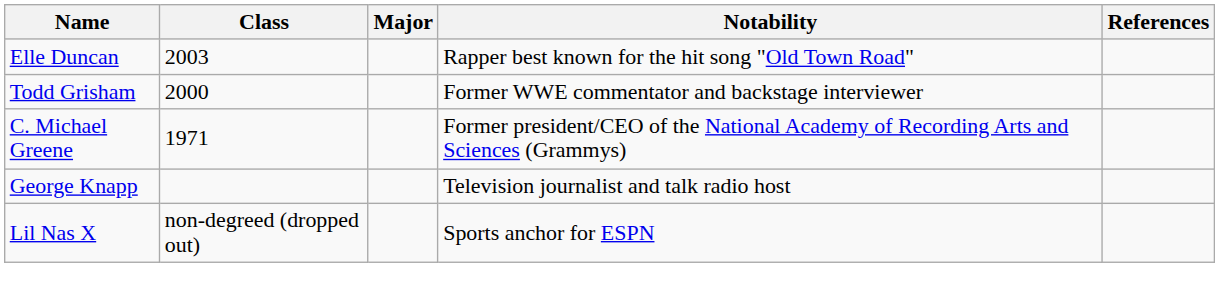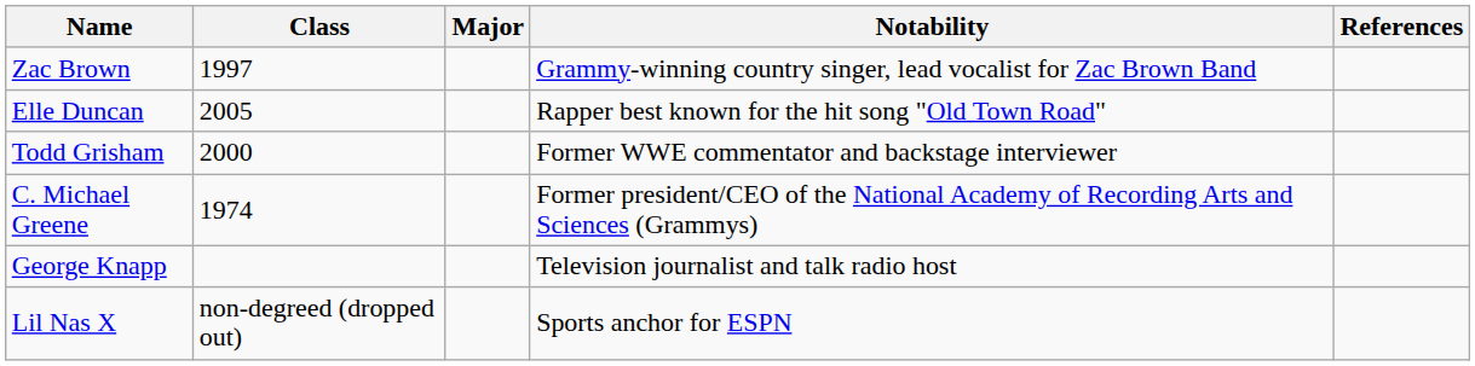+ row: Zac Brown | 1997 | Grammy-winning country singer, lead vocalist for Zac Brown Band
Elle Duncan | Class: 2003 -> 2005
C. Michael Greene | Class: 1971 -> 1974
